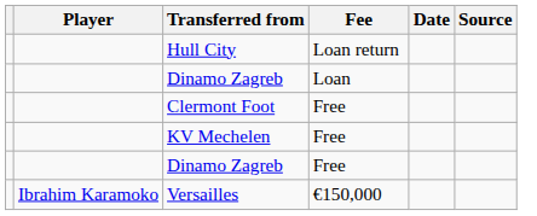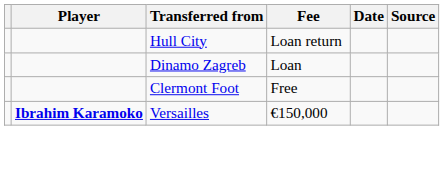- row: KV Mechelen | Free
- row: Dinamo Zagreb | Free
Versailles | Player: normal -> bold
